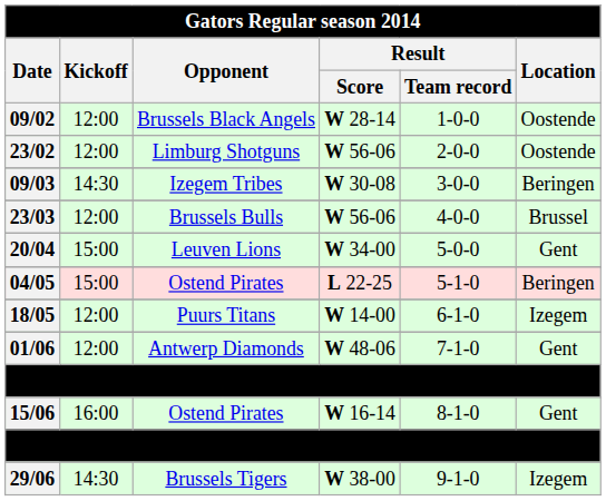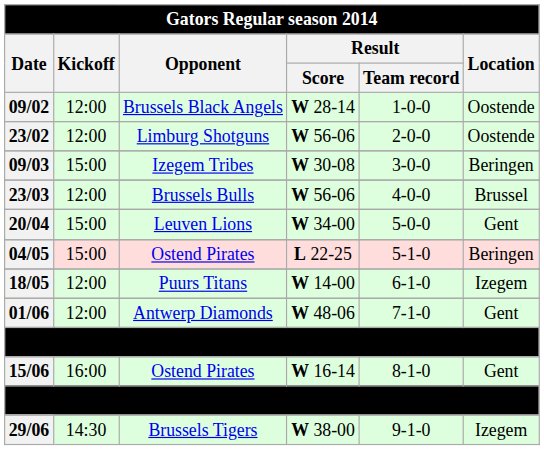09/03 | Kickoff: 14:30 -> 15:00
